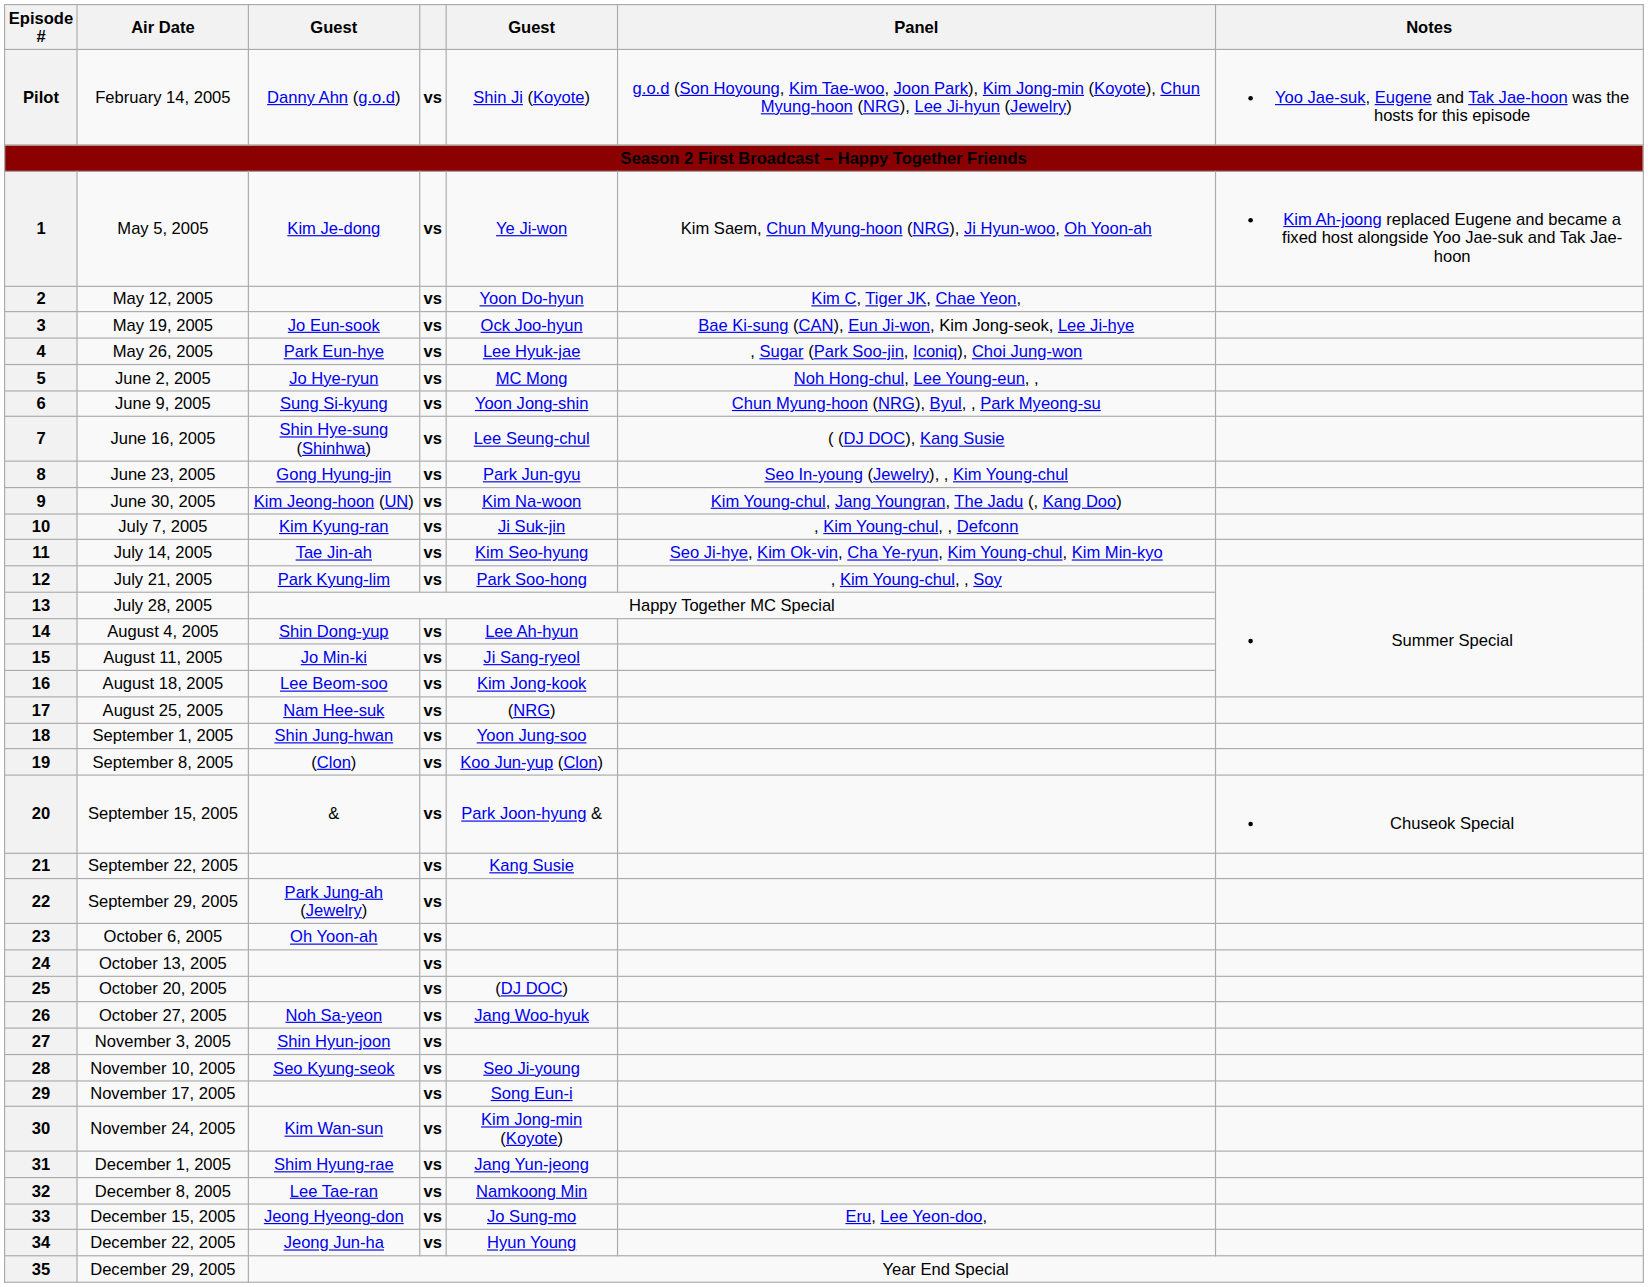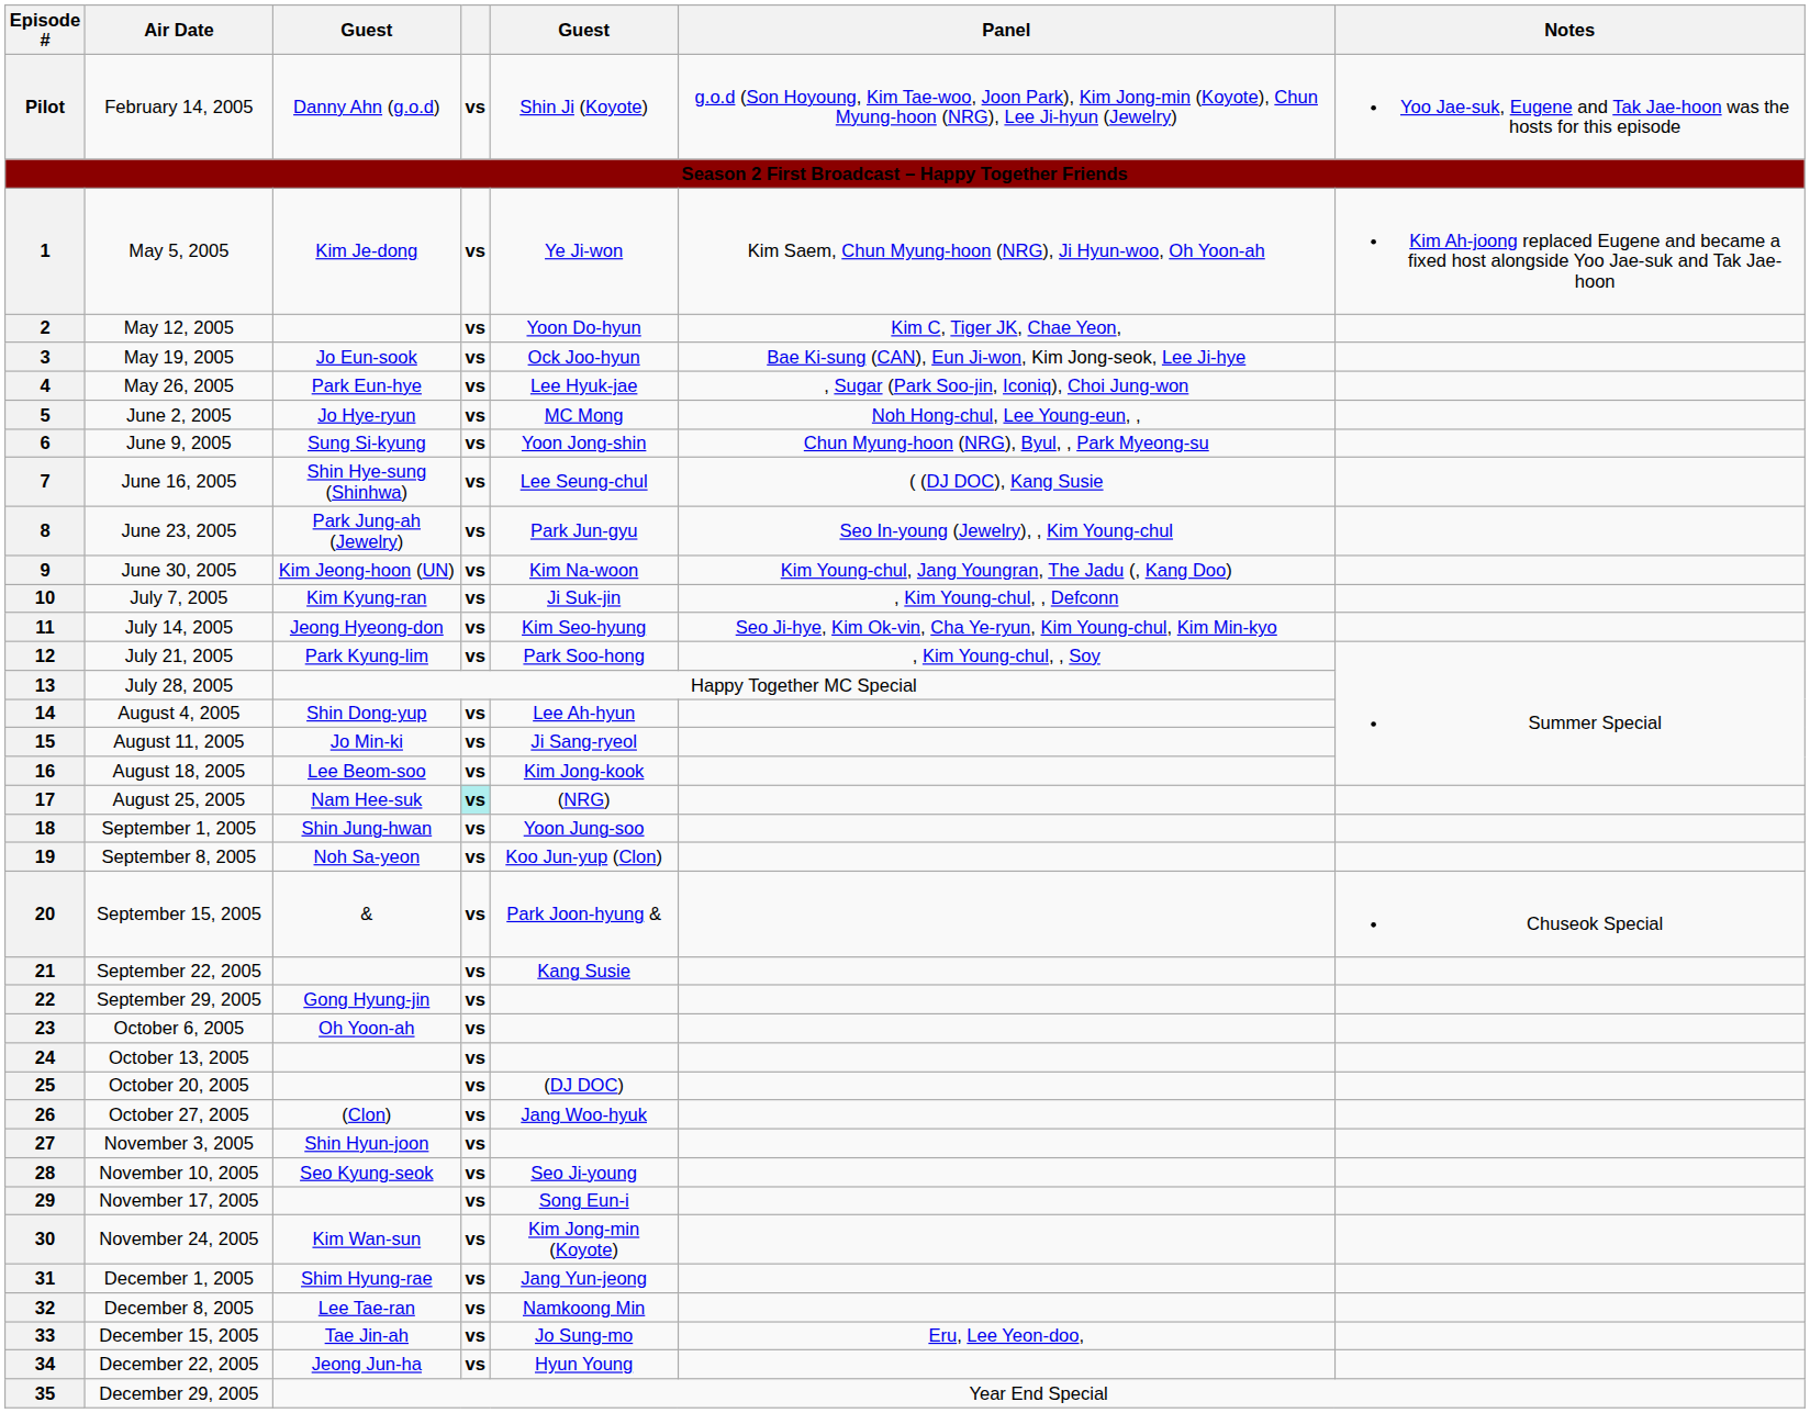8 | column 3: Gong Hyung-jin -> Park Jung-ah (Jewelry)
11 | column 3: Tae Jin-ah -> Jeong Hyeong-don
17 | column 4: no background -> paleturquoise background
19 | column 3: (Clon) -> Noh Sa-yeon
22 | column 3: Park Jung-ah (Jewelry) -> Gong Hyung-jin
26 | column 3: Noh Sa-yeon -> (Clon)
33 | column 3: Jeong Hyeong-don -> Tae Jin-ah
